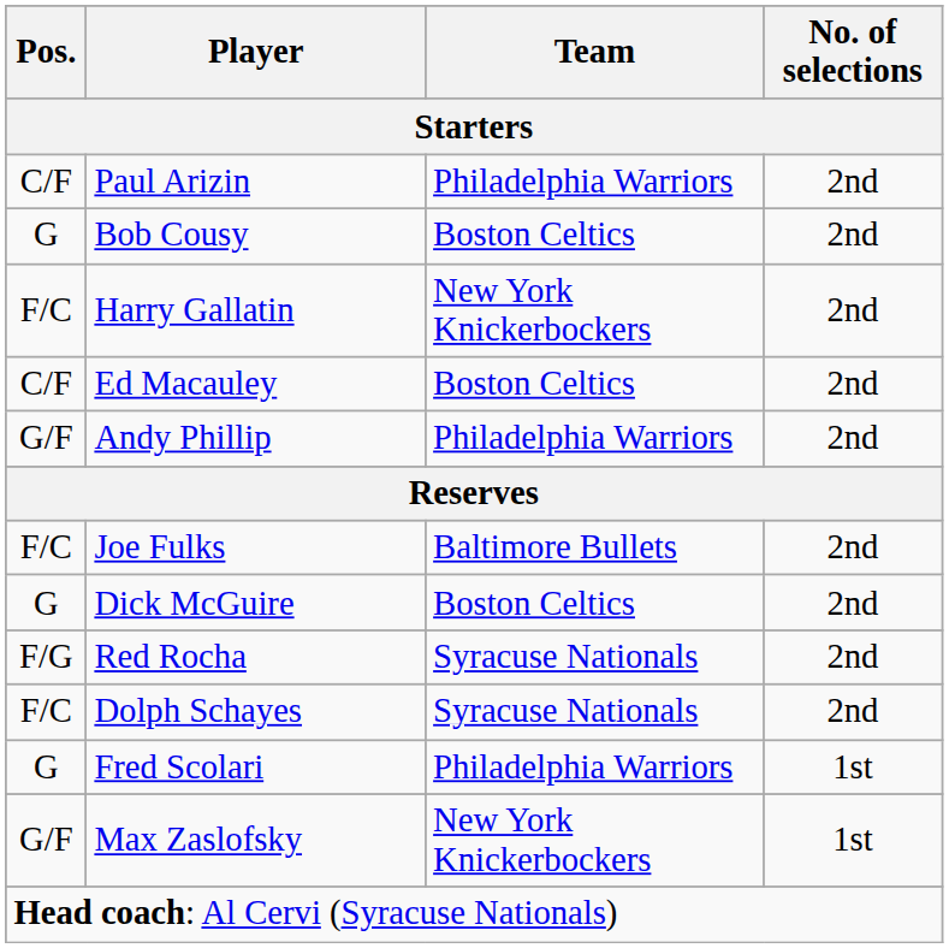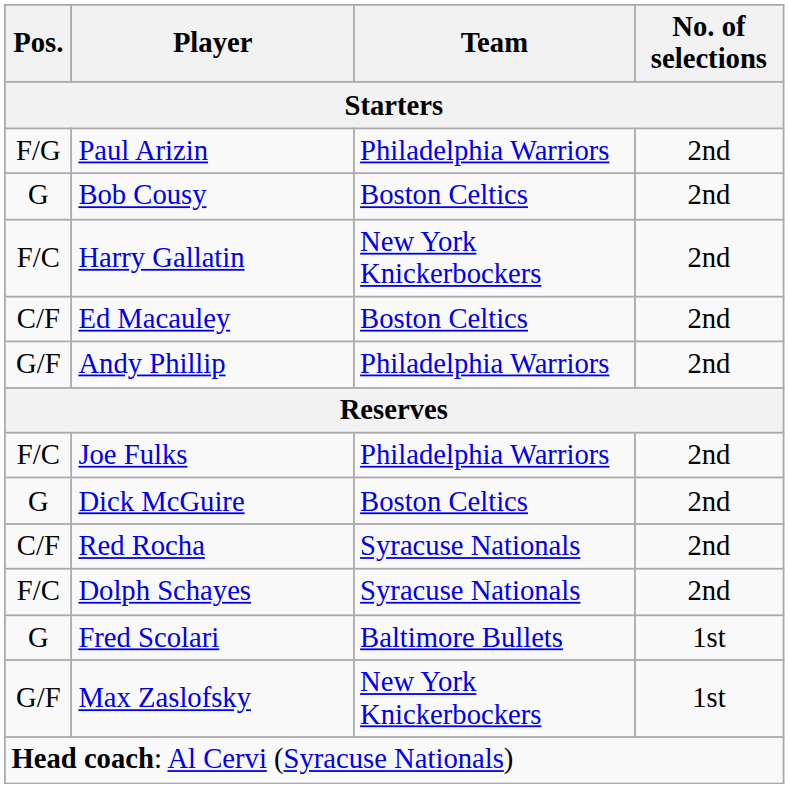Paul Arizin | Pos.: C/F -> F/G
Joe Fulks | Team: Baltimore Bullets -> Philadelphia Warriors
Red Rocha | Pos.: F/G -> C/F
Fred Scolari | Team: Philadelphia Warriors -> Baltimore Bullets
